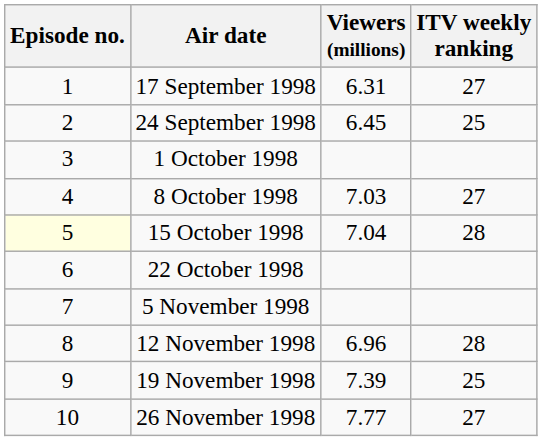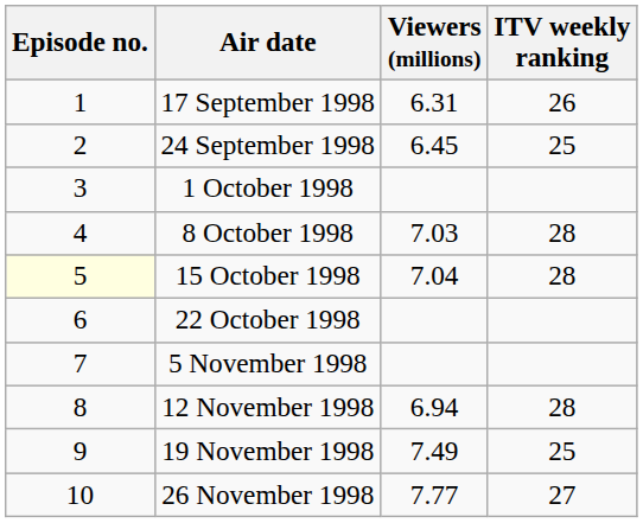17 September 1998 | ITV weekly ranking: 27 -> 26
8 October 1998 | ITV weekly ranking: 27 -> 28
12 November 1998 | Viewers (millions): 6.96 -> 6.94
19 November 1998 | Viewers (millions): 7.39 -> 7.49
